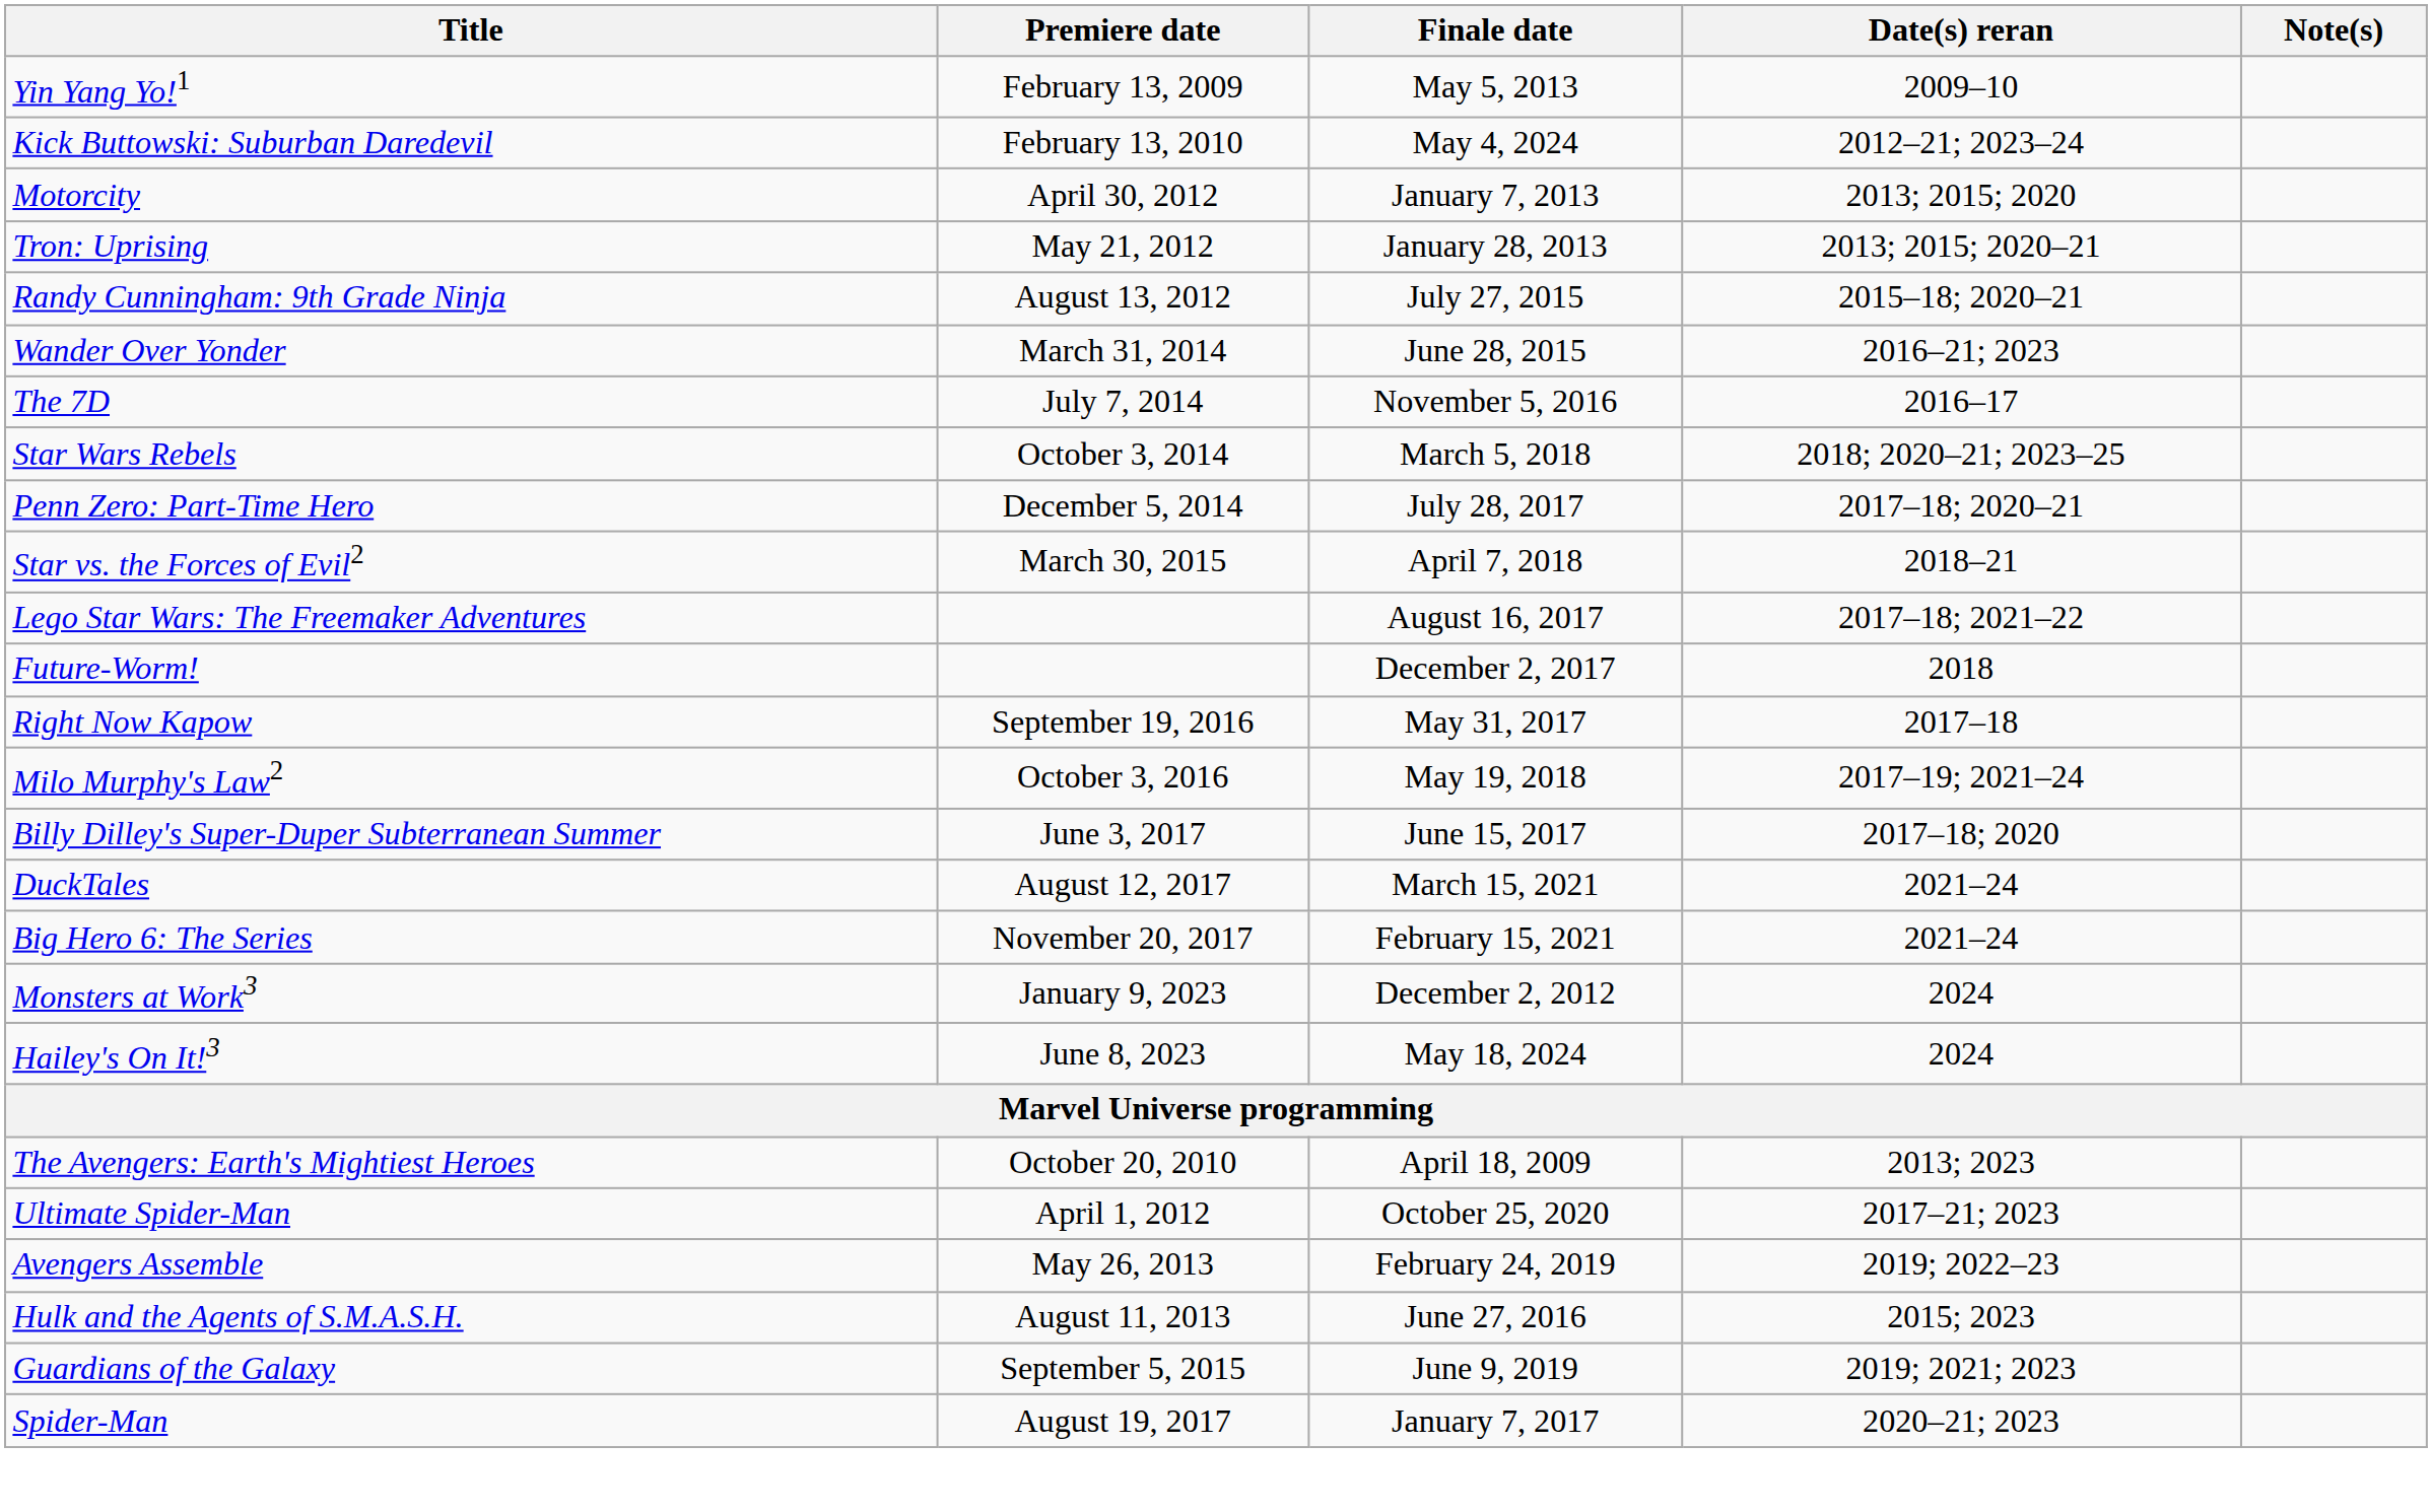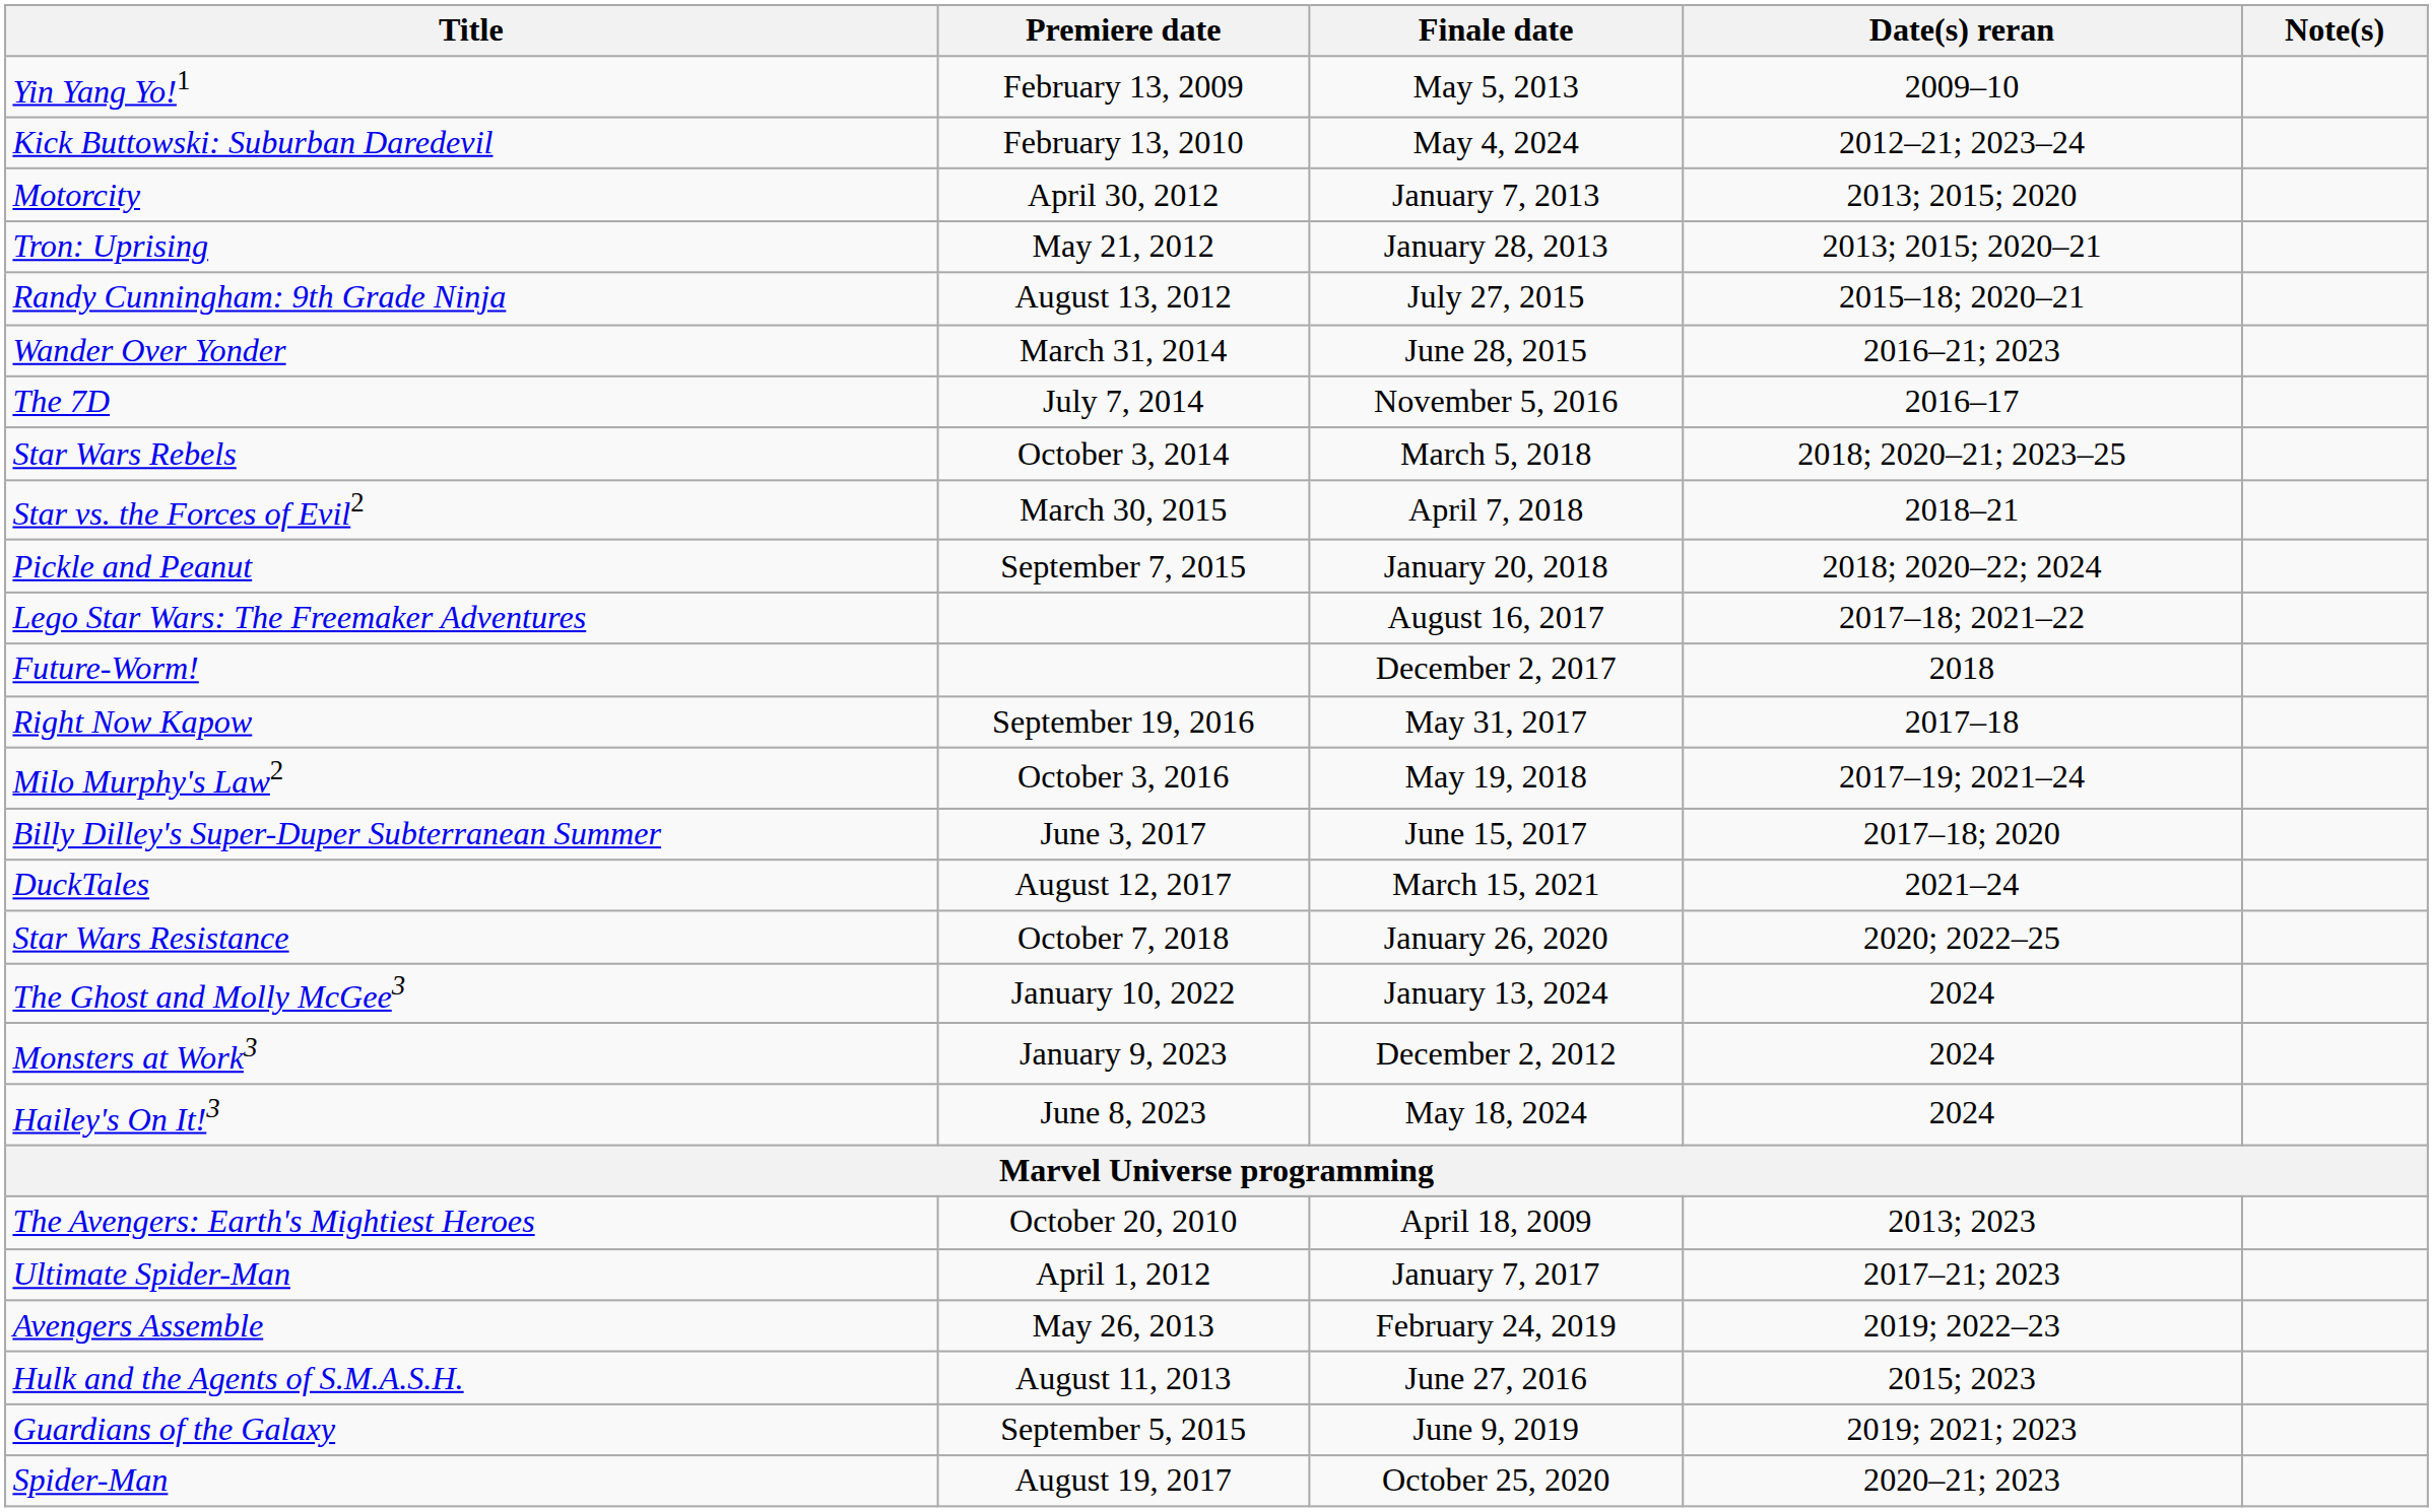- row: Penn Zero: Part-Time Hero | December 5, 2014 | July 28, 2017 | 2017–18; 2020–21
+ row: Pickle and Peanut | September 7, 2015 | January 20, 2018 | 2018; 2020–22; 2024
- row: Big Hero 6: The Series | November 20, 2017 | February 15, 2021 | 2021–24
+ row: Star Wars Resistance | October 7, 2018 | January 26, 2020 | 2020; 2022–25
+ row: The Ghost and Molly McGee3 | January 10, 2022 | January 13, 2024 | 2024
Ultimate Spider-Man | Finale date: October 25, 2020 -> January 7, 2017
Spider-Man | Finale date: January 7, 2017 -> October 25, 2020
